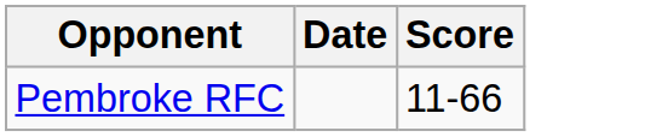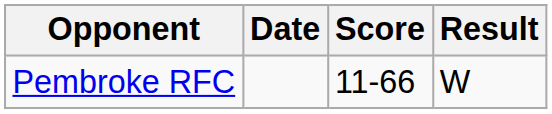+ column: Result | W
